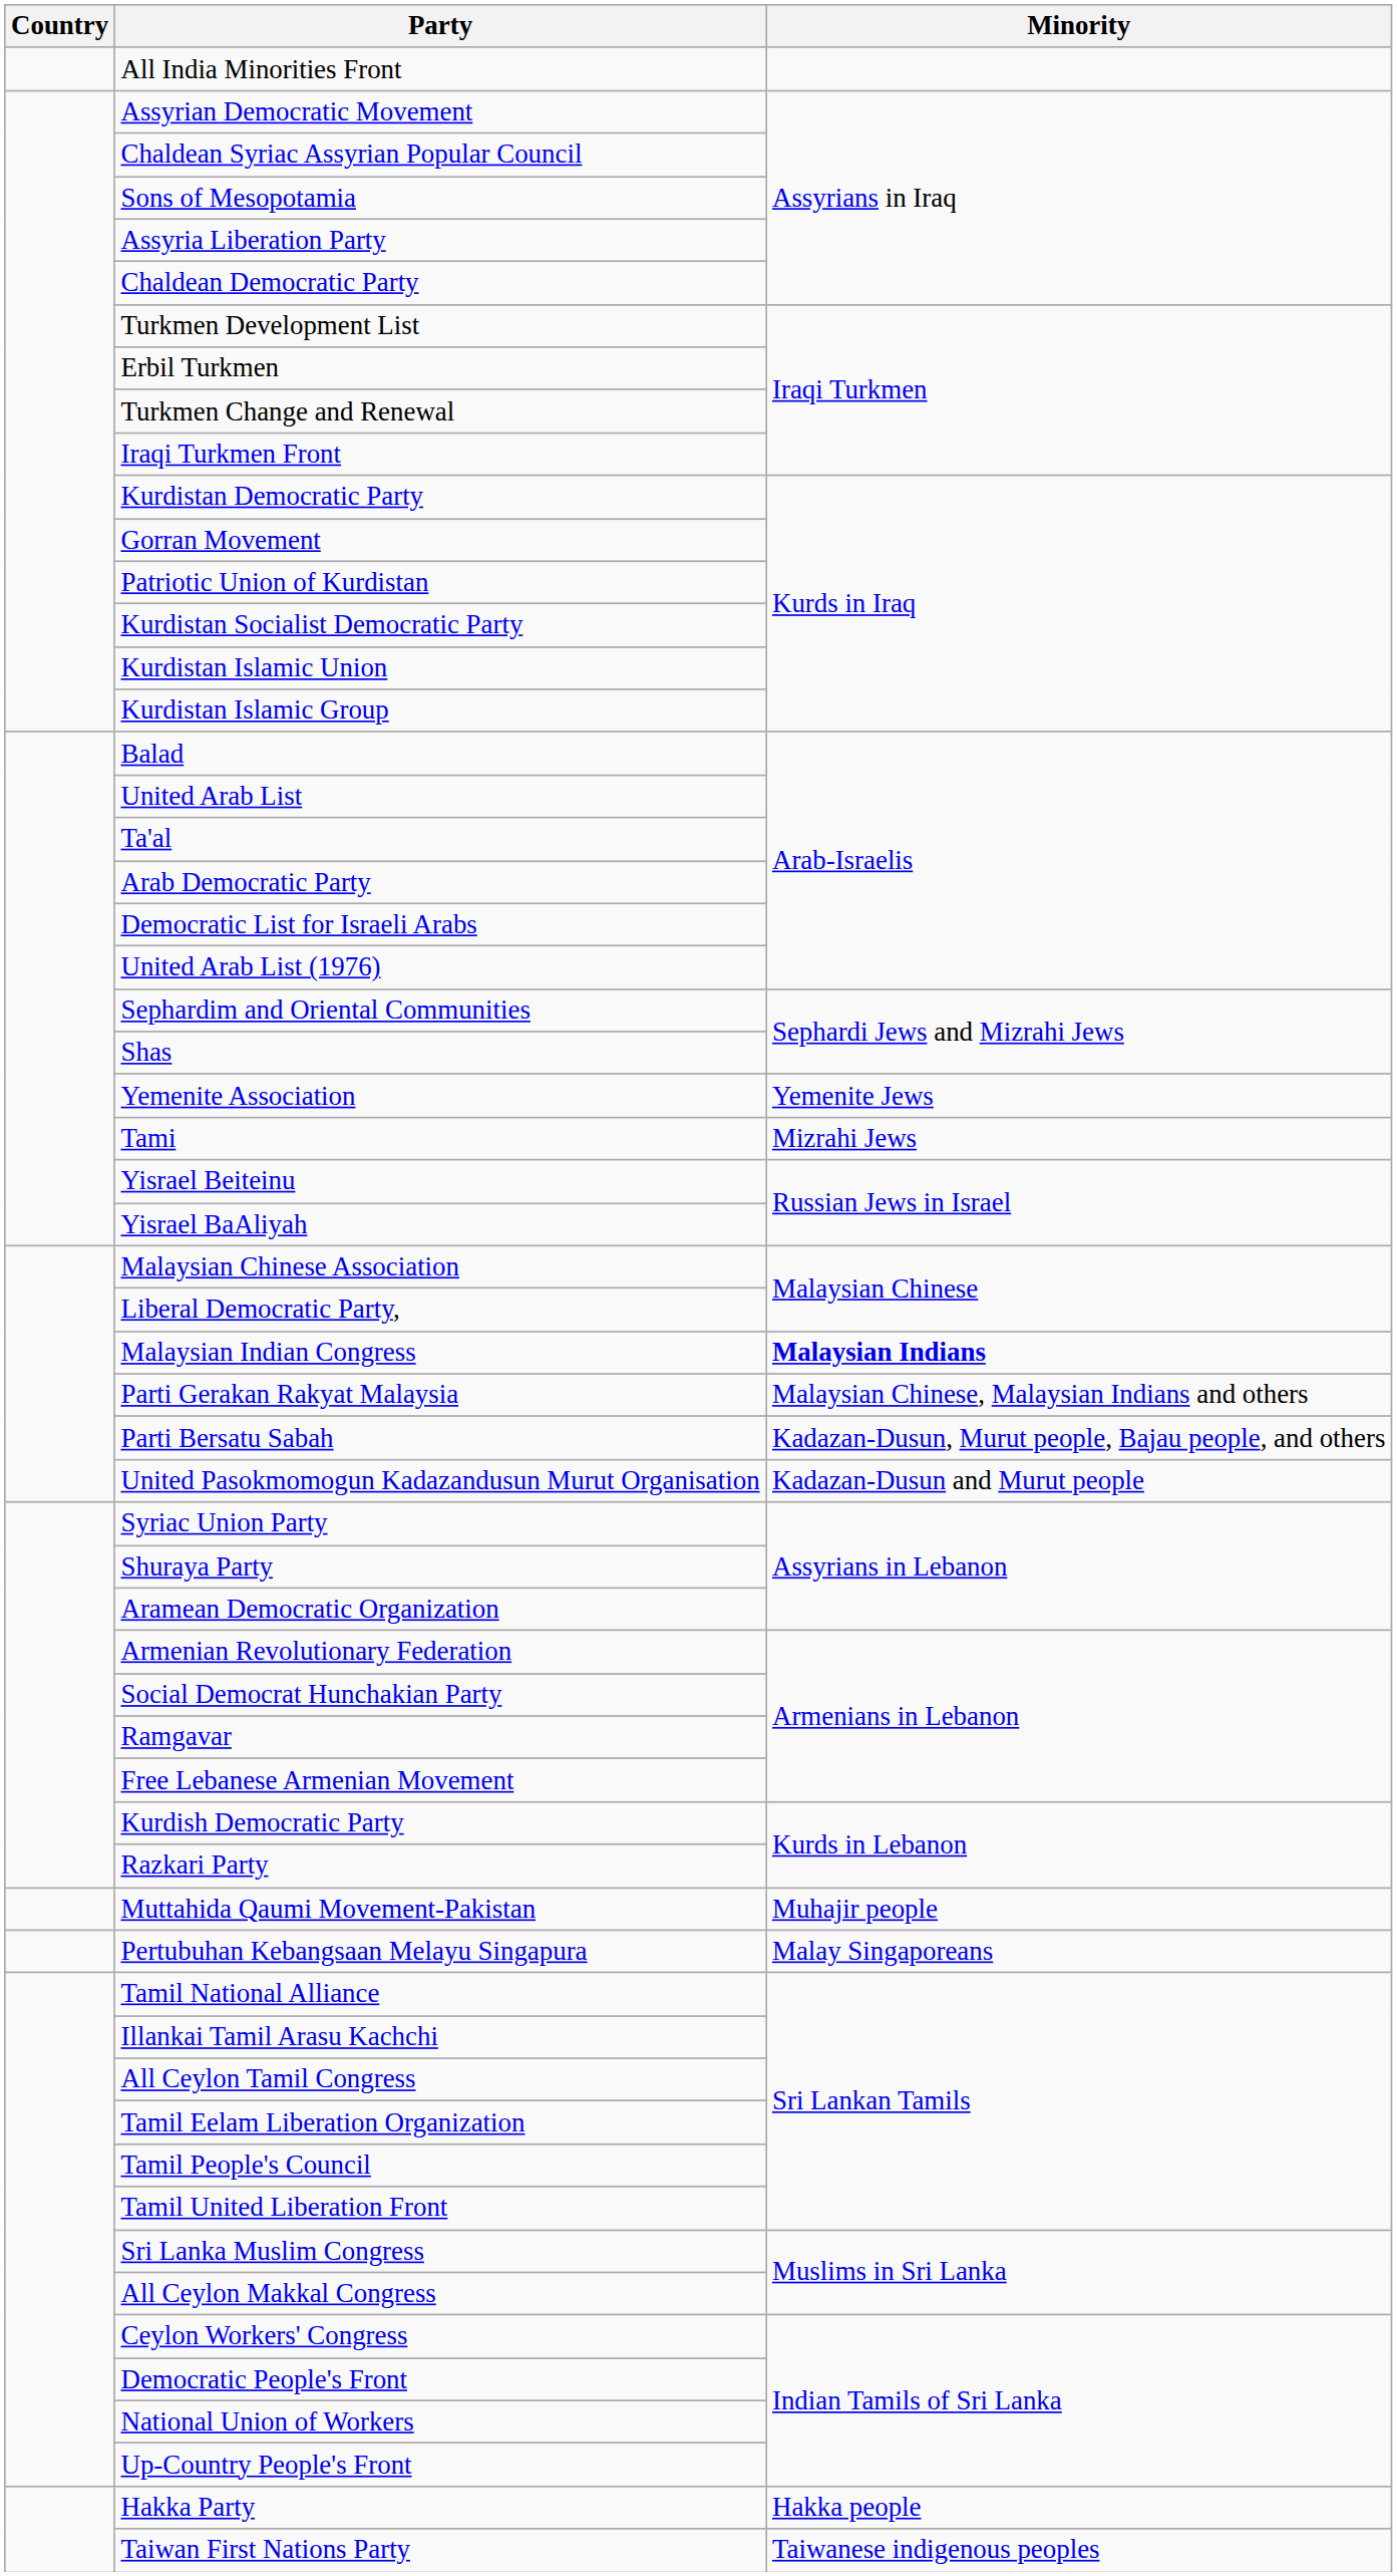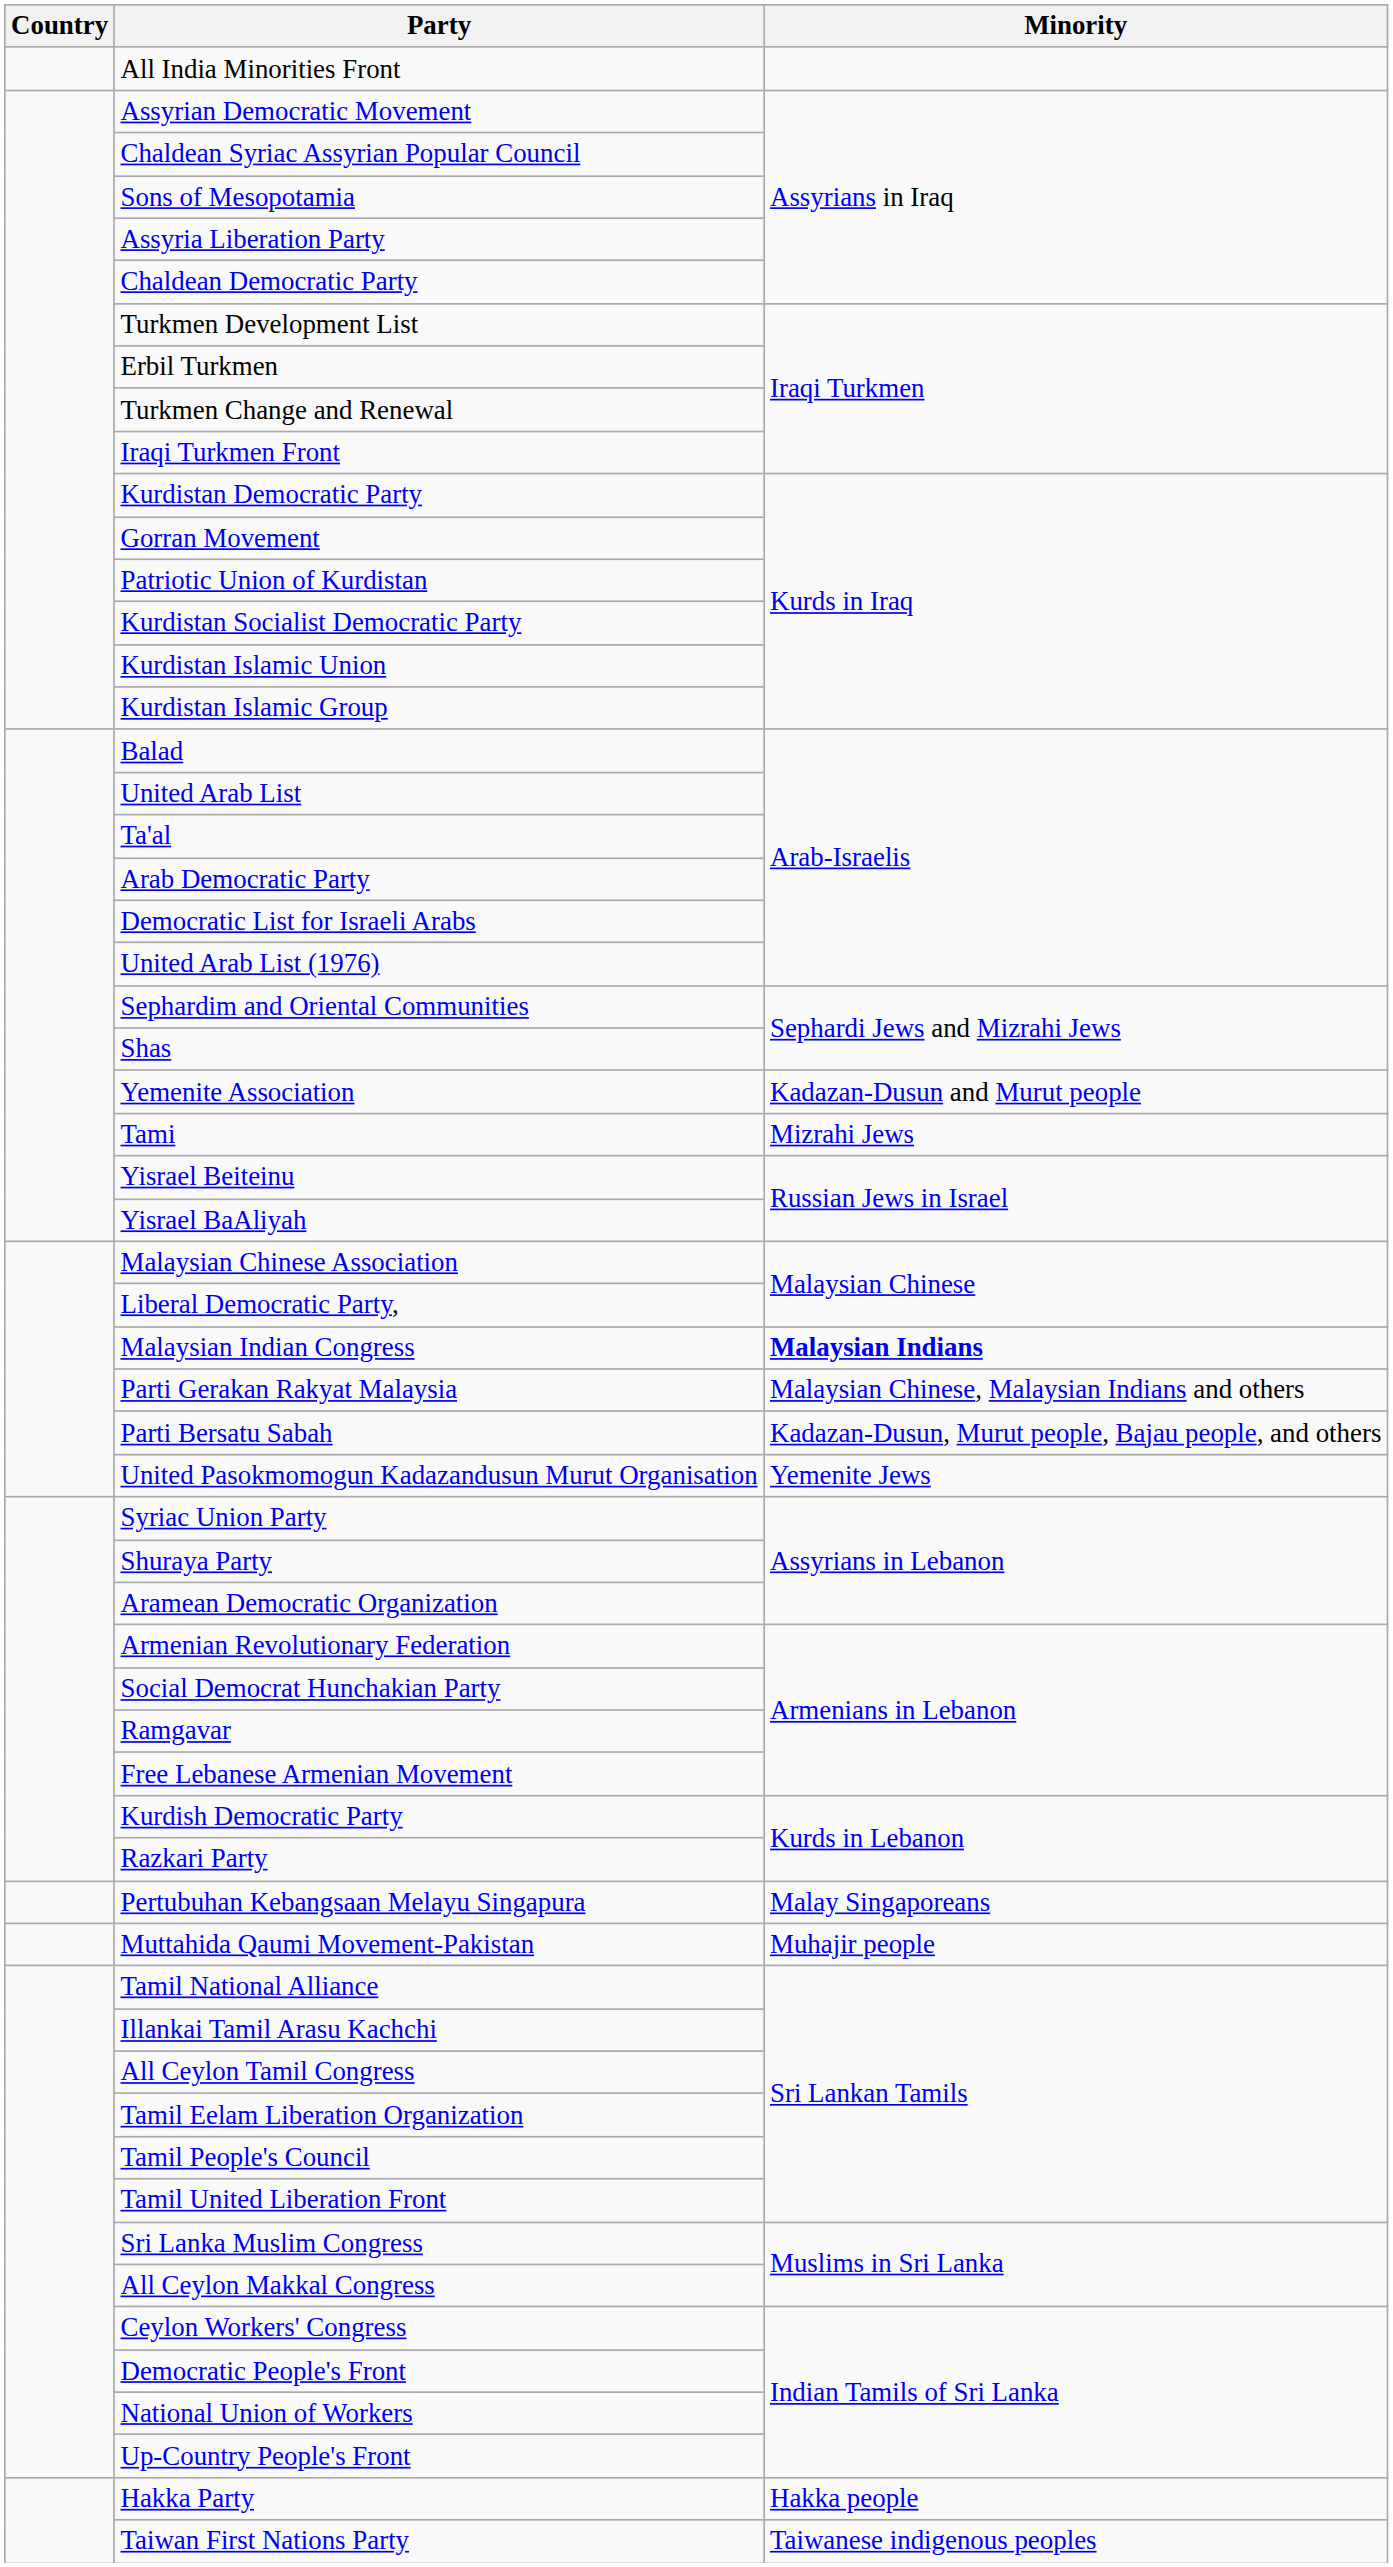Yemenite Association | Minority: Yemenite Jews -> Kadazan-Dusun and Murut people
United Pasokmomogun Kadazandusun Murut Organisation | Minority: Kadazan-Dusun and Murut people -> Yemenite Jews
rows swapped: Muttahida Qaumi Movement-Pakistan <-> Pertubuhan Kebangsaan Melayu Singapura
